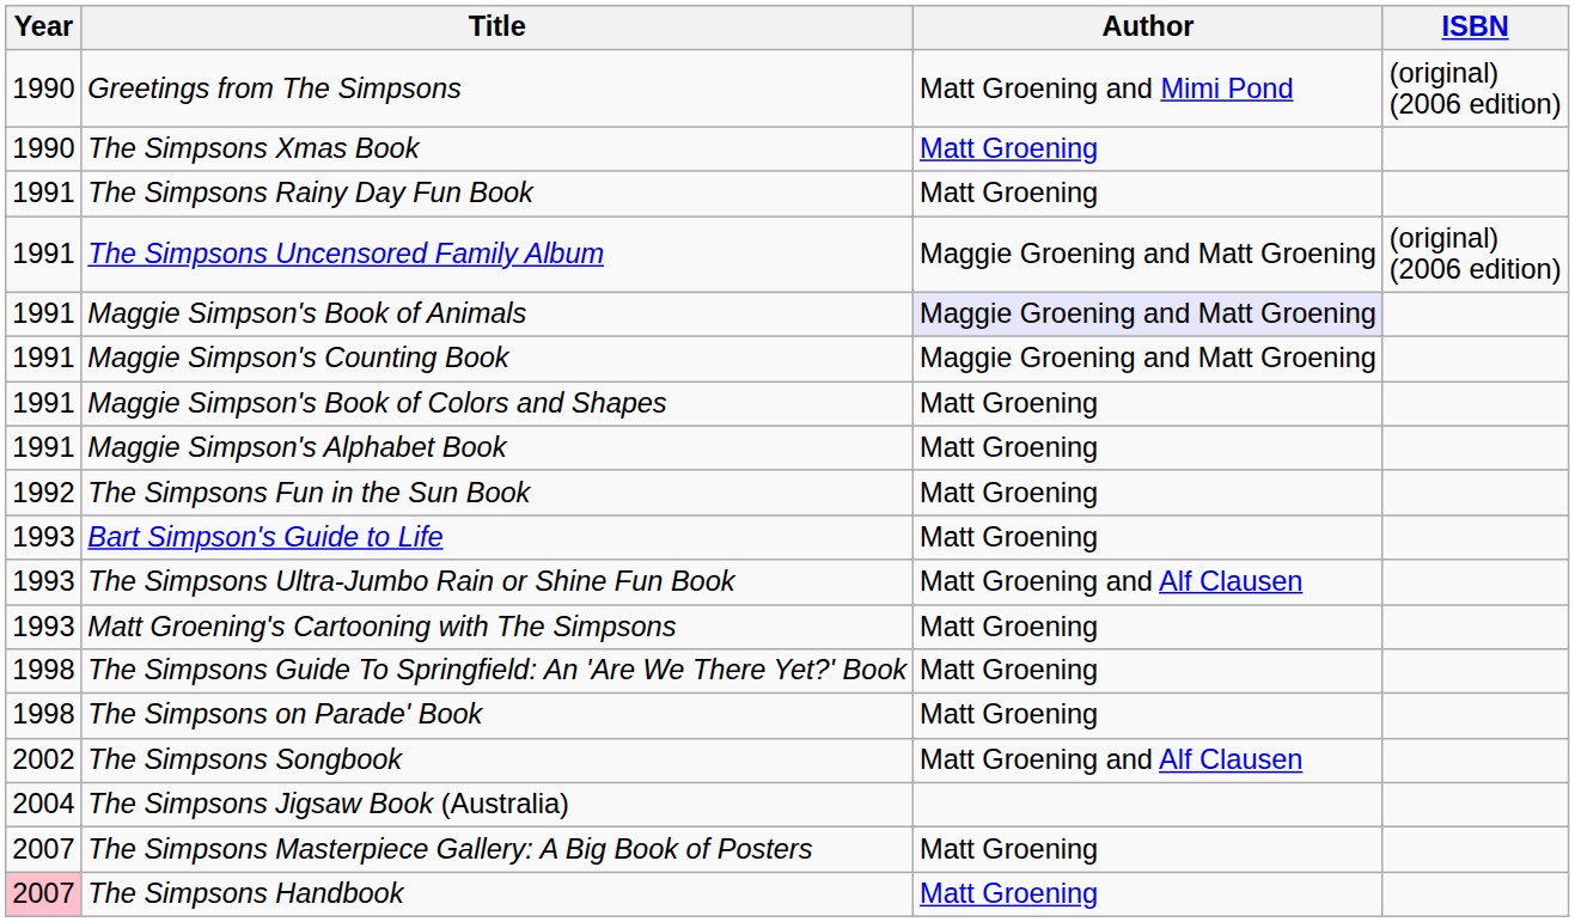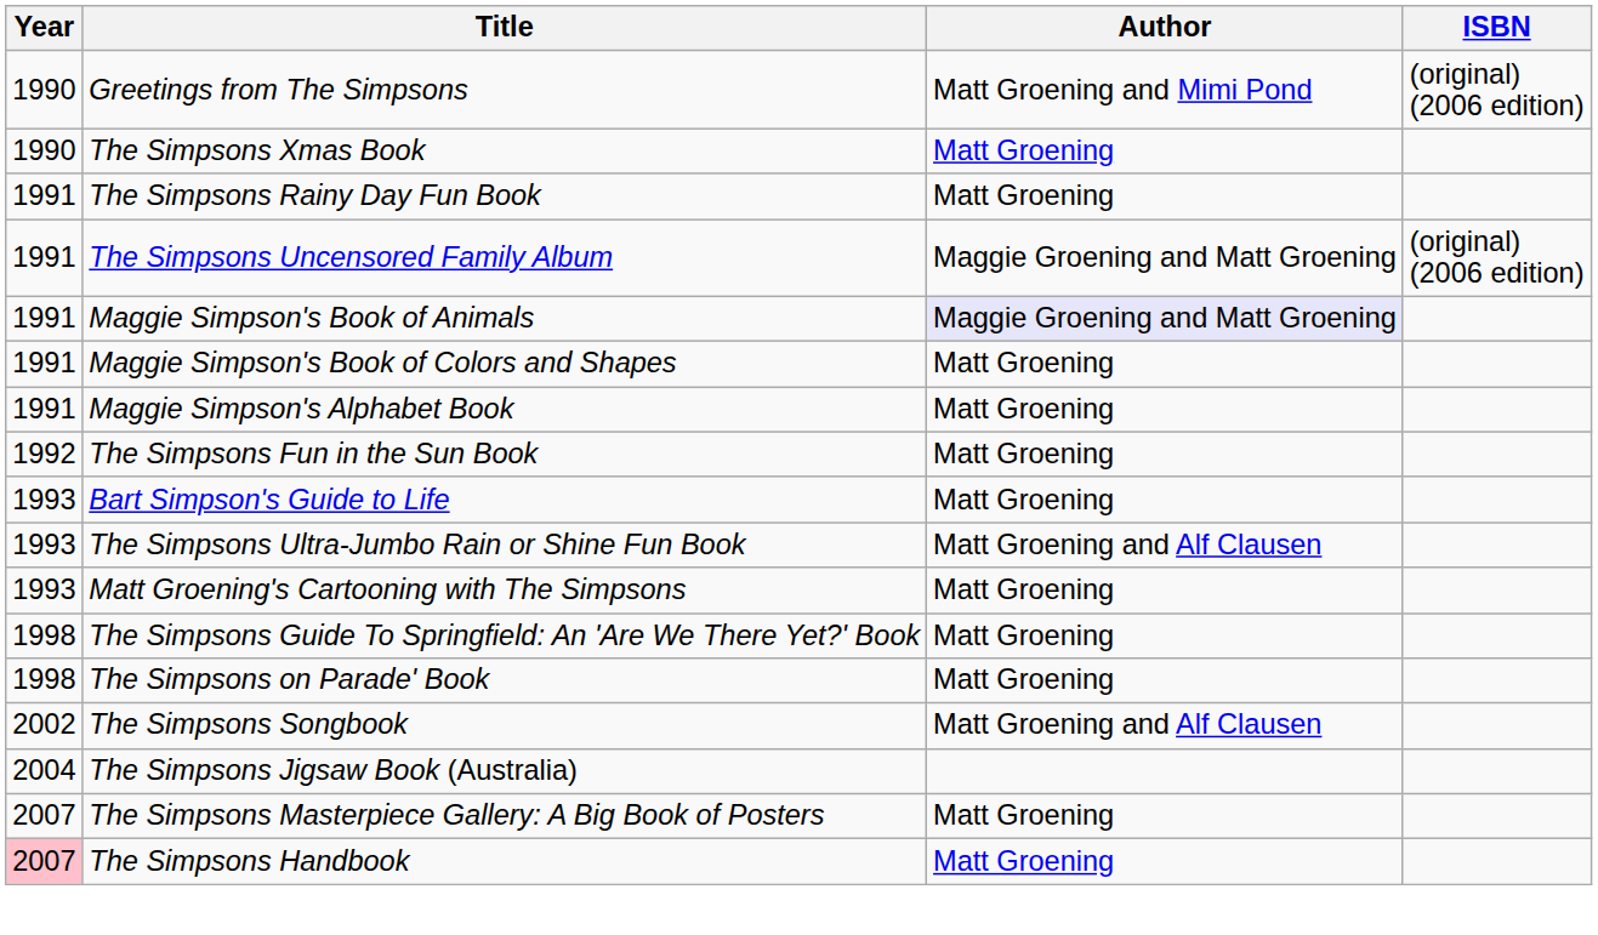- row: 1991 | Maggie Simpson's Counting Book | Maggie Groening and Matt Groening
